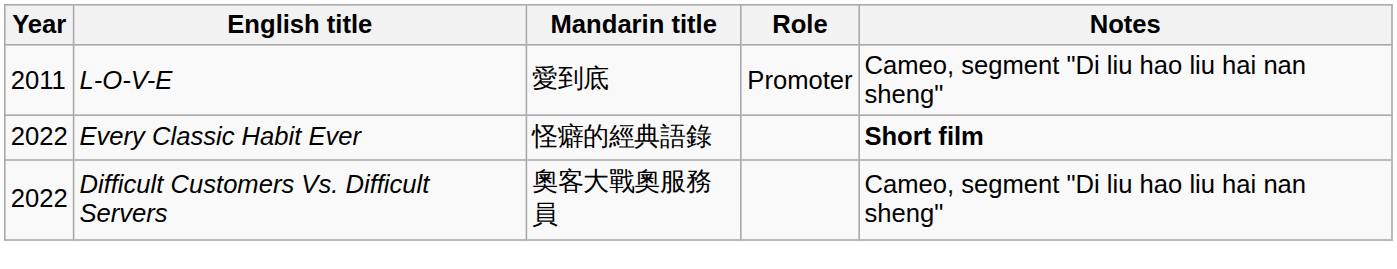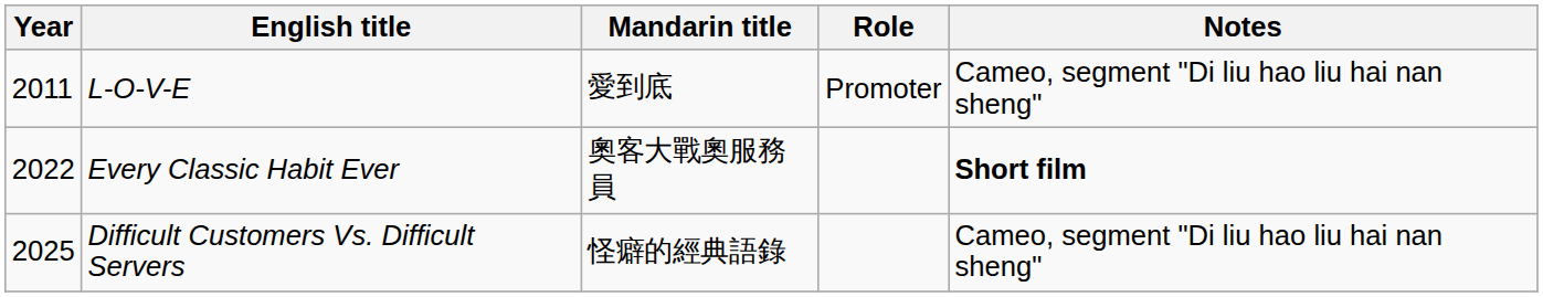Every Classic Habit Ever | Mandarin title: 怪癖的經典語錄 -> 奧客大戰奧服務員
Difficult Customers Vs. Difficult Servers | Year: 2022 -> 2025
Difficult Customers Vs. Difficult Servers | Mandarin title: 奧客大戰奧服務員 -> 怪癖的經典語錄
